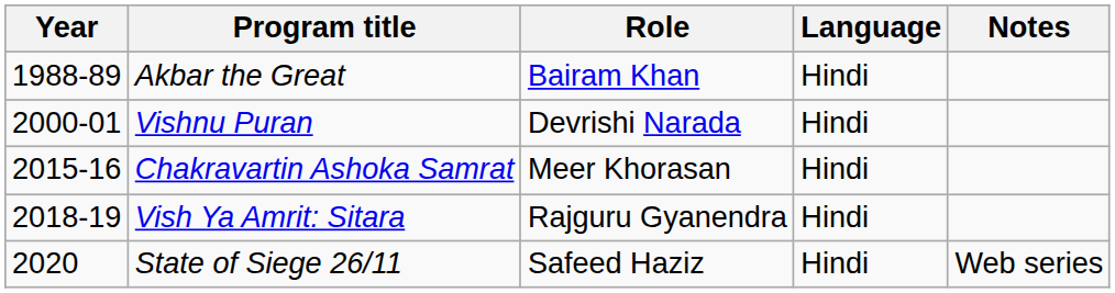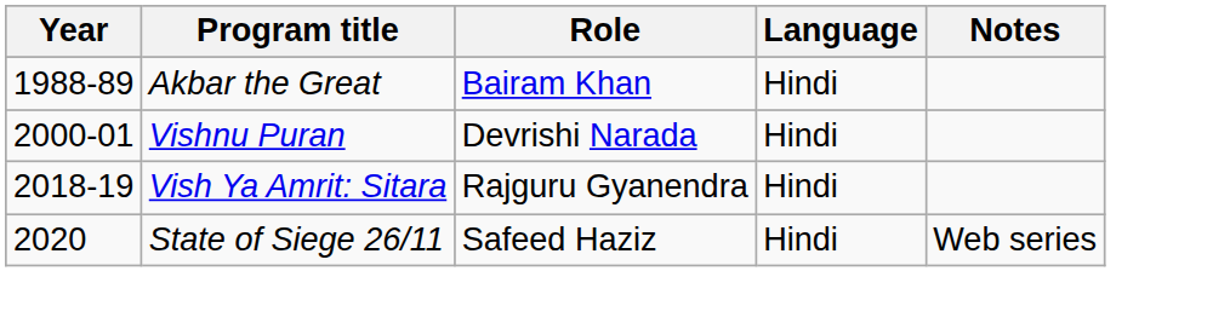- row: 2015-16 | Chakravartin Ashoka Samrat | Meer Khorasan | Hindi
